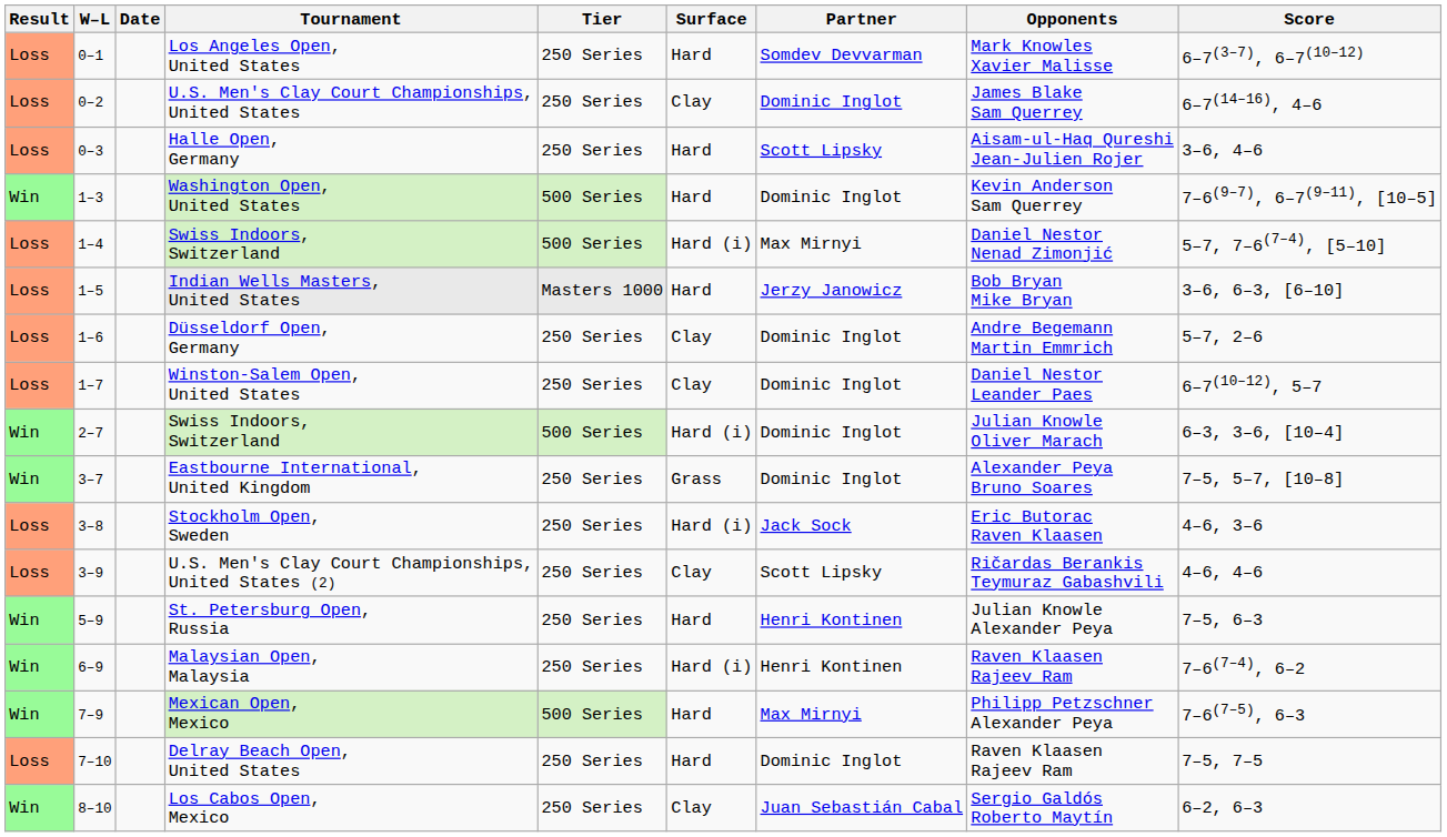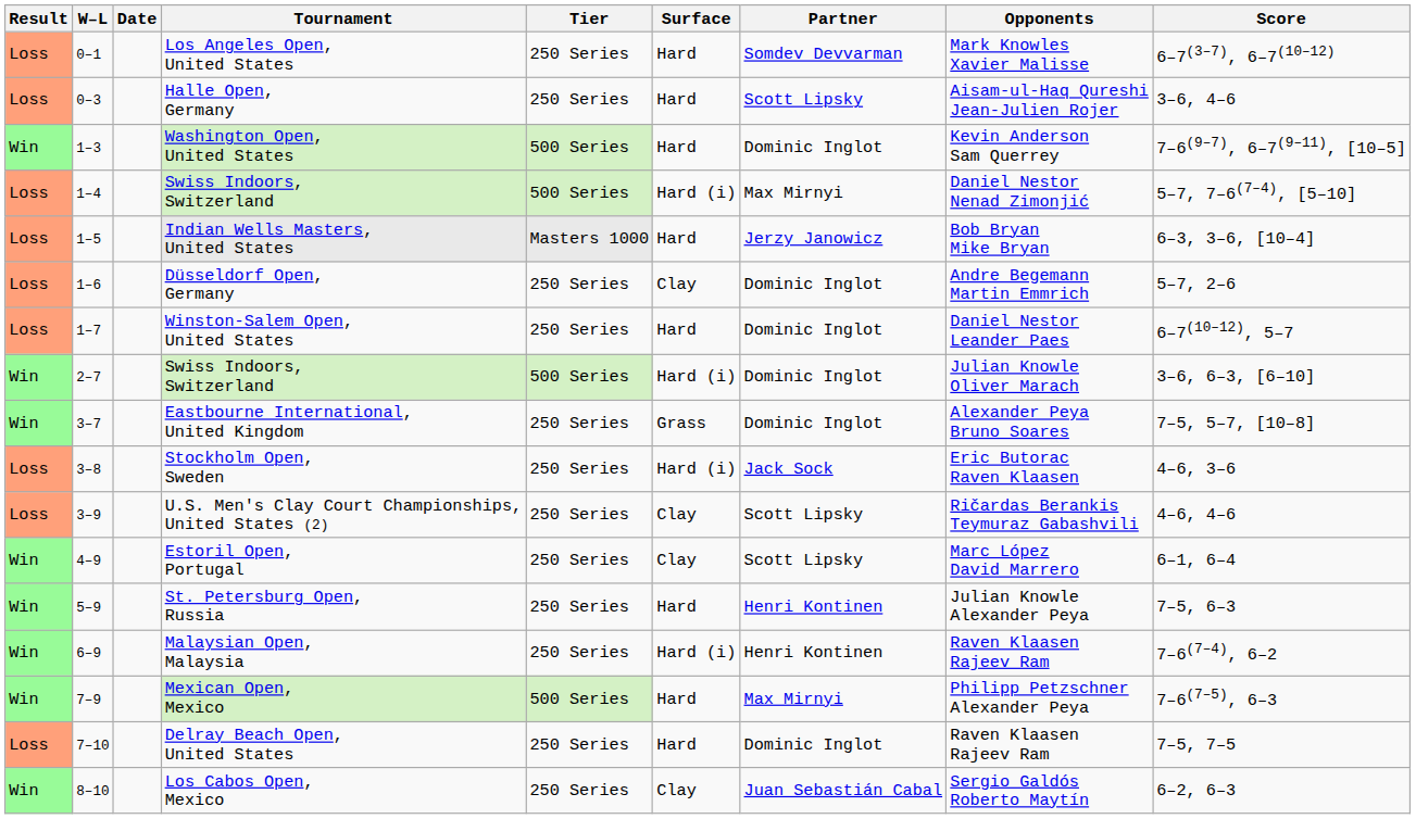- row: Loss | 0–2 | U.S. Men's Clay Court Championships, United States | 250 Series | Clay | Dominic Inglot | James Blake Sam Querrey | 6–7(14–16), 4–6
Indian Wells Masters, United States | Score: 3–6, 6–3, [6–10] -> 6–3, 3–6, [10–4]
Winston-Salem Open, United States | Surface: Clay -> Hard
2–7 / Swiss Indoors, Switzerland | Score: 6–3, 3–6, [10–4] -> 3–6, 6–3, [6–10]
+ row: Win | 4–9 | Estoril Open, Portugal | 250 Series | Clay | Scott Lipsky | Marc López David Marrero | 6–1, 6–4
